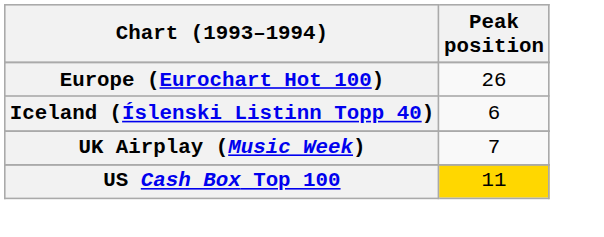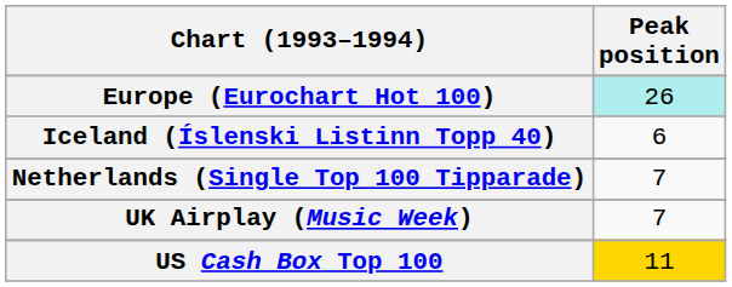Europe (Eurochart Hot 100) | Peak position: no background -> paleturquoise background
+ row: Netherlands (Single Top 100 Tipparade) | 7
